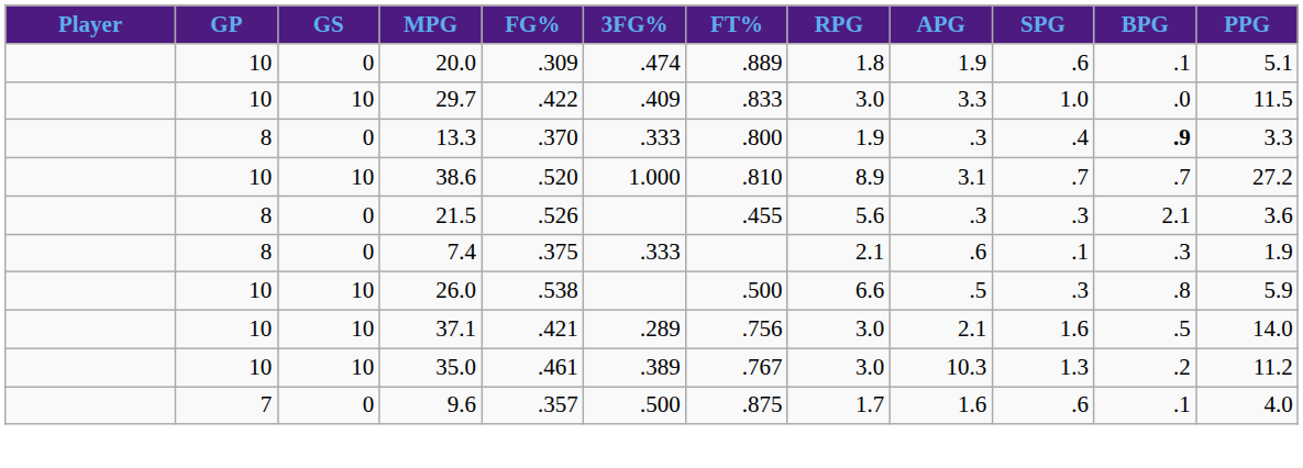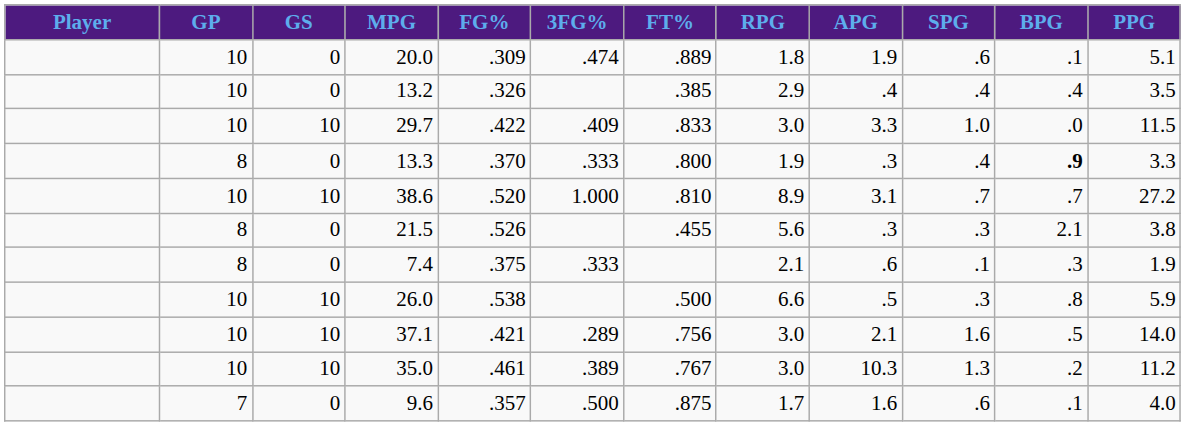+ row: 10 | 0 | 13.2 | .326 | .385 | 2.9 | .4 | .4 | .4 | 3.5
21.5 | PPG: 3.6 -> 3.8
